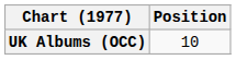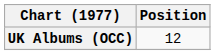UK Albums (OCC) | Position: 10 -> 12
